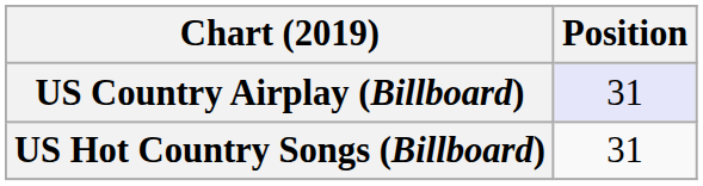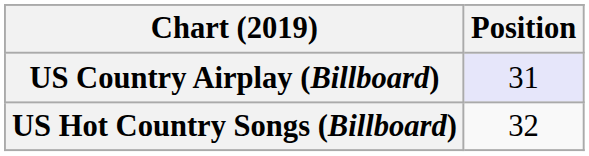US Hot Country Songs (Billboard) | Position: 31 -> 32
